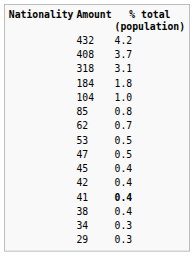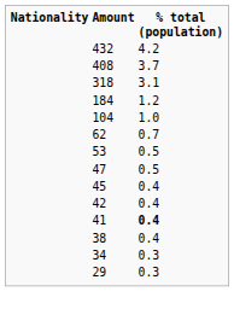184 | % total (population): 1.8 -> 1.2
- row: 85 | 0.8
